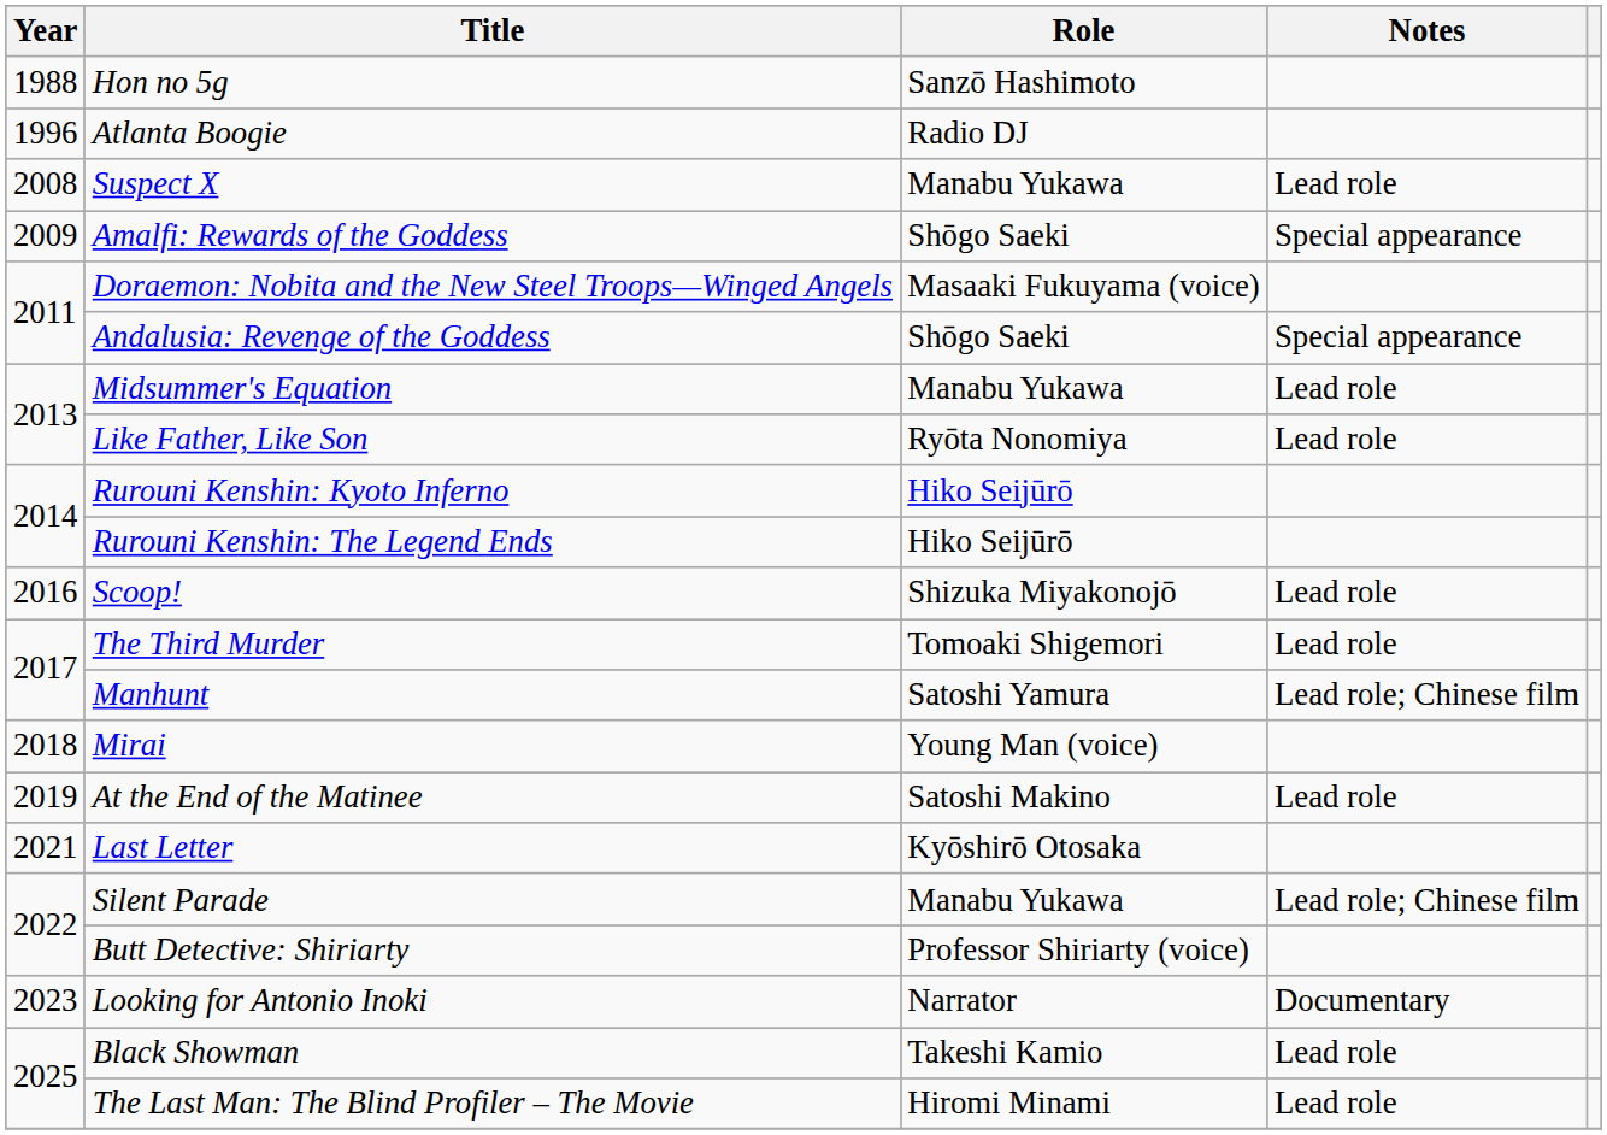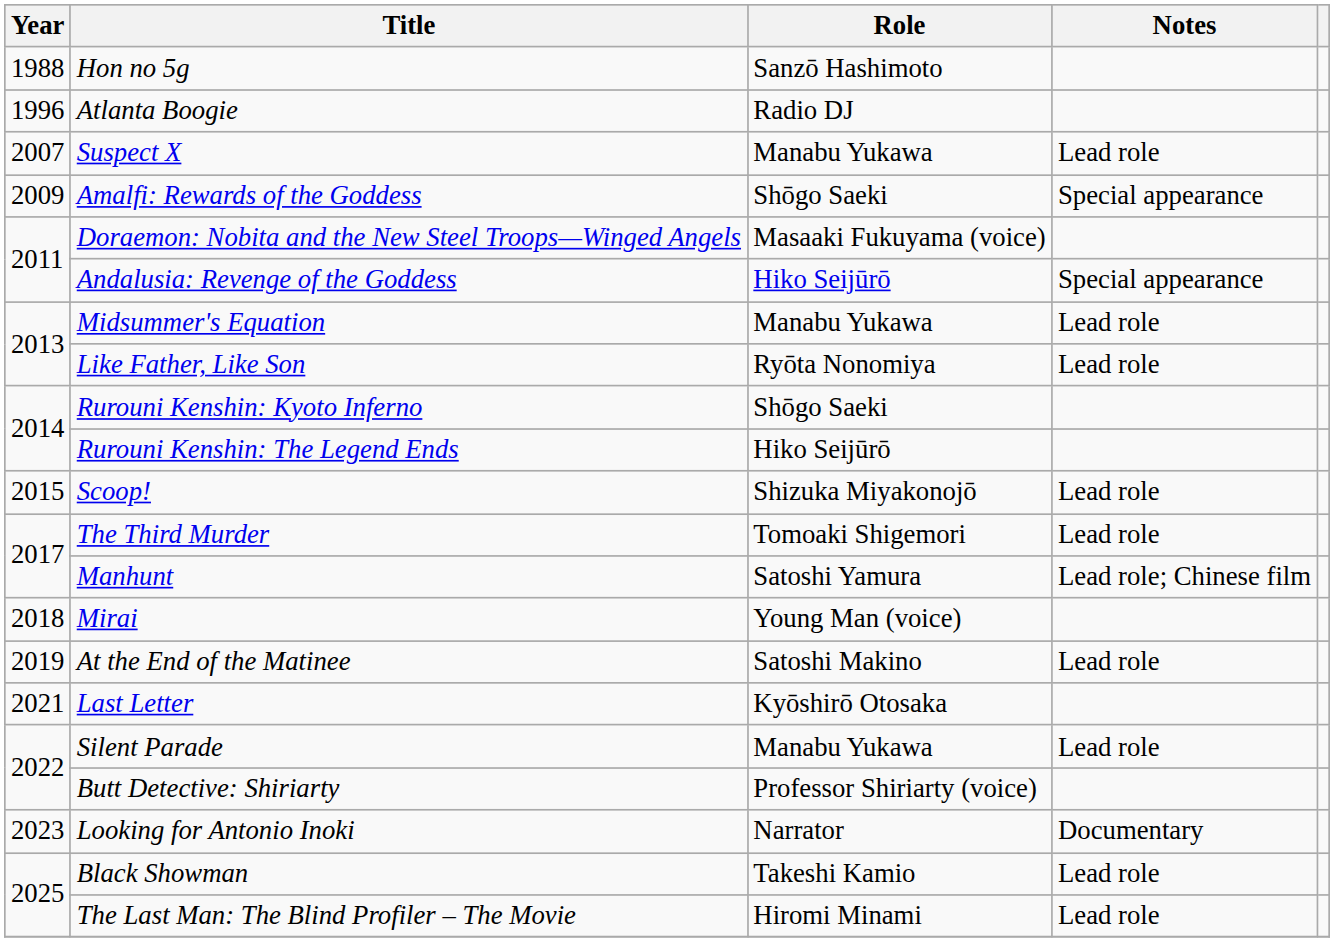Suspect X | Year: 2008 -> 2007
Andalusia: Revenge of the Goddess | Role: Shōgo Saeki -> Hiko Seijūrō
Rurouni Kenshin: Kyoto Inferno | Role: Hiko Seijūrō -> Shōgo Saeki
Scoop! | Year: 2016 -> 2015
Silent Parade | Notes: Lead role; Chinese film -> Lead role
